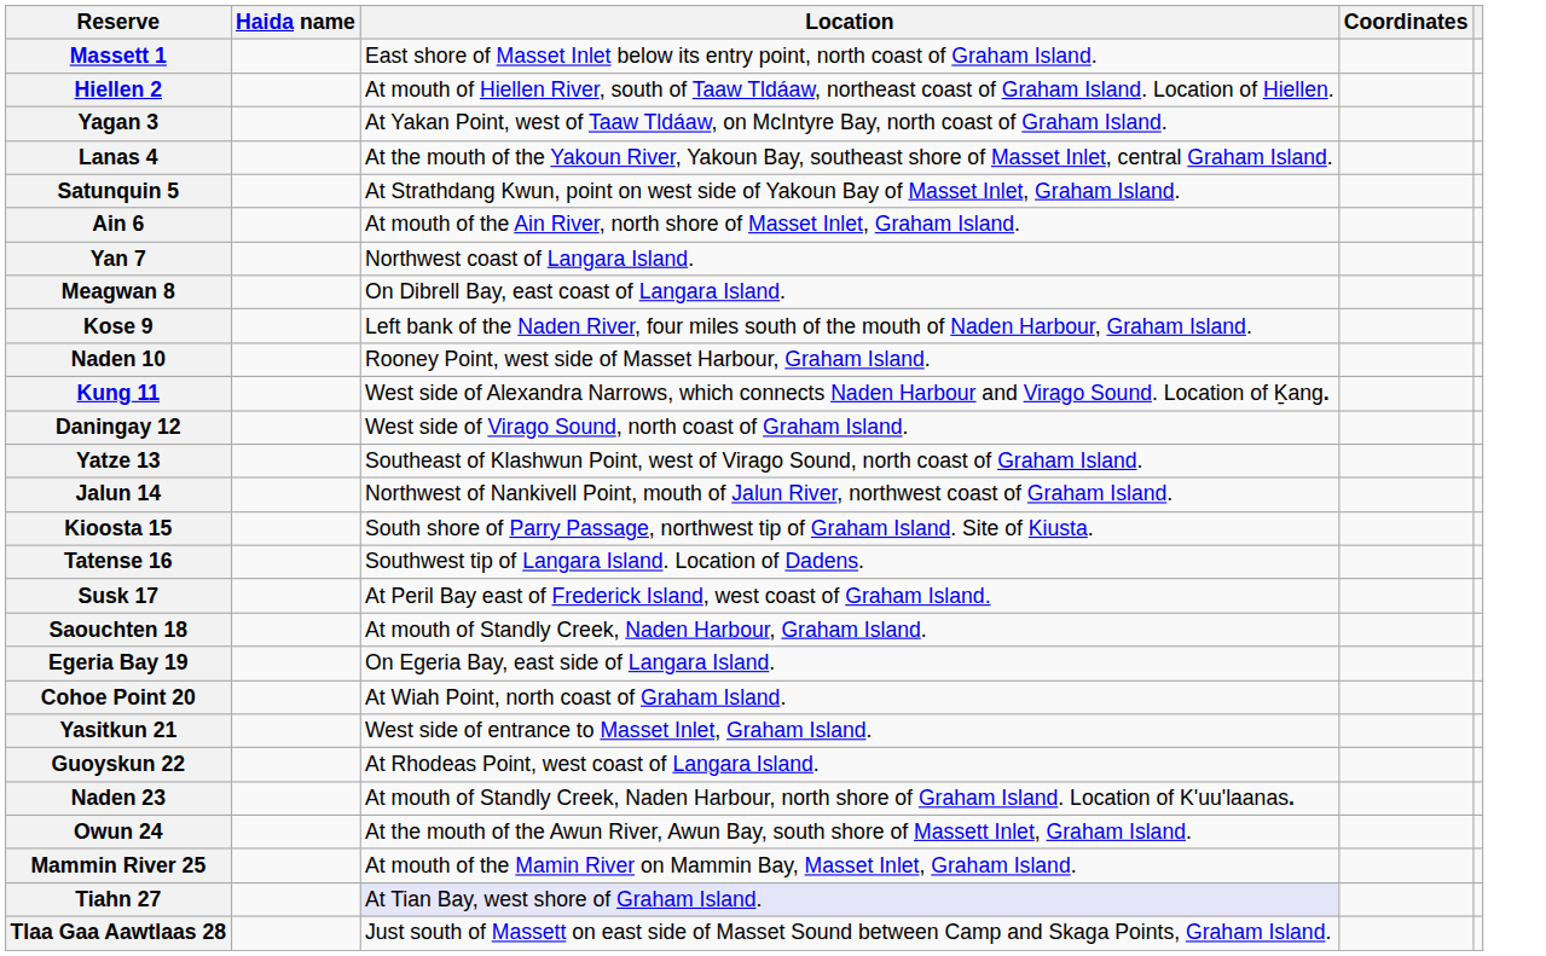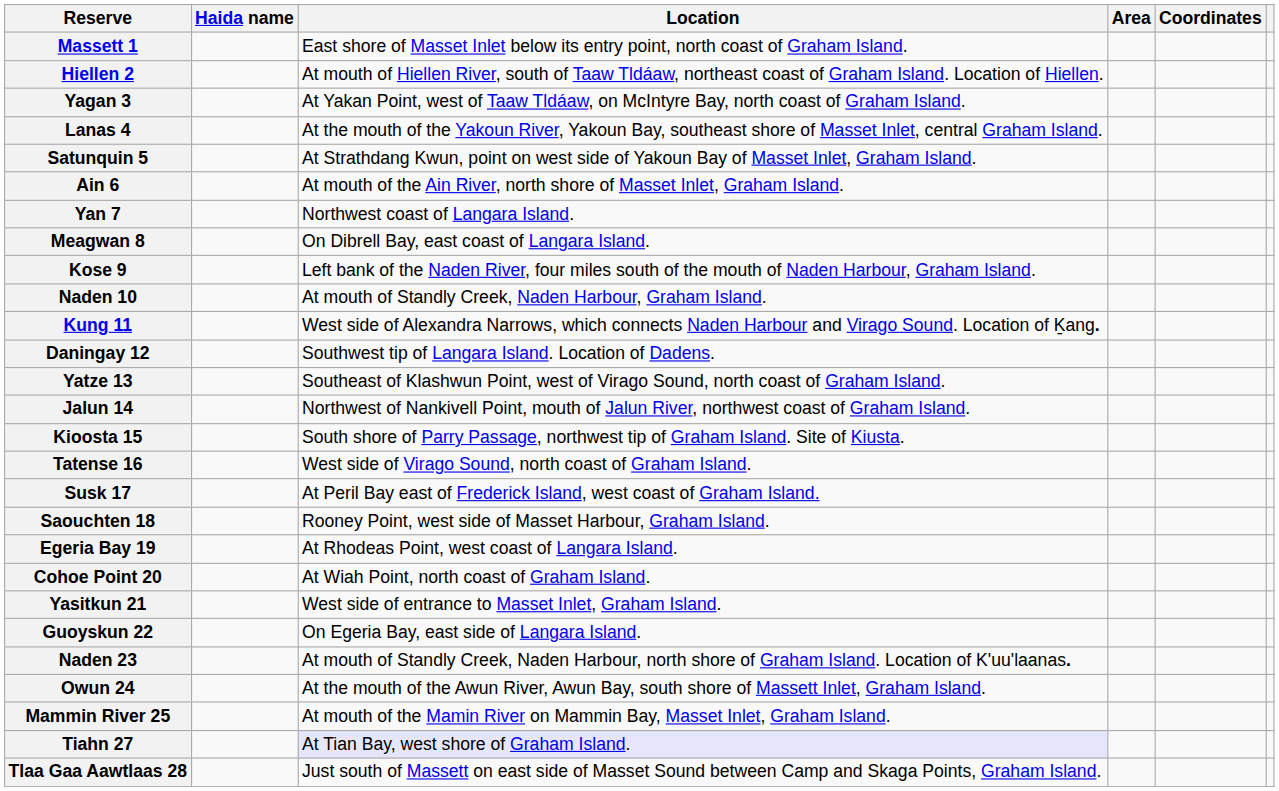+ column: Area
Naden 10 | Location: Rooney Point, west side of Masset Harbour, Graham Island. -> At mouth of Standly Creek, Naden Harbour, Graham Island.
Daningay 12 | Location: West side of Virago Sound, north coast of Graham Island. -> Southwest tip of Langara Island. Location of Dadens.
Tatense 16 | Location: Southwest tip of Langara Island. Location of Dadens. -> West side of Virago Sound, north coast of Graham Island.
Saouchten 18 | Location: At mouth of Standly Creek, Naden Harbour, Graham Island. -> Rooney Point, west side of Masset Harbour, Graham Island.
Egeria Bay 19 | Location: On Egeria Bay, east side of Langara Island. -> At Rhodeas Point, west coast of Langara Island.
Guoyskun 22 | Location: At Rhodeas Point, west coast of Langara Island. -> On Egeria Bay, east side of Langara Island.
